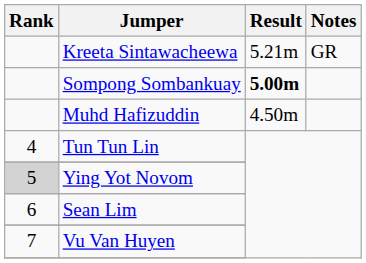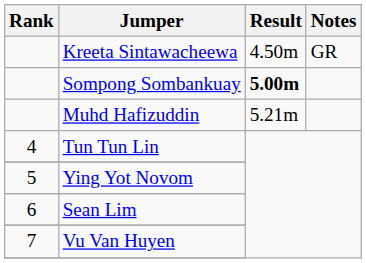Kreeta Sintawacheewa | Result: 5.21m -> 4.50m
Muhd Hafizuddin | Result: 4.50m -> 5.21m
Ying Yot Novom | Rank: lightgrey background -> no background
